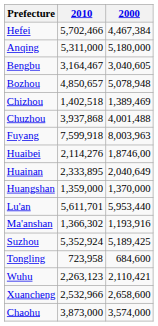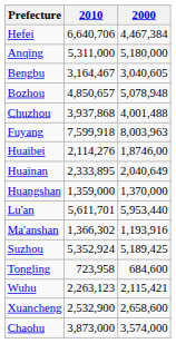Hefei | 2010: 5,702,466 -> 6,640,706
- row: Chizhou | 1,402,518 | 1,389,469
Wuhu | 2000: 2,110,421 -> 2,115,421
Xuancheng | 2010: 2,532,966 -> 2,532,900
